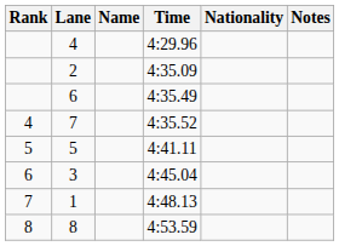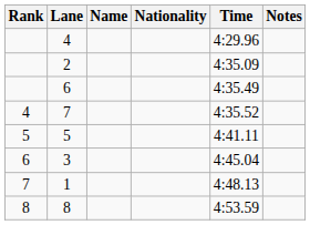columns swapped: Nationality <-> Time
